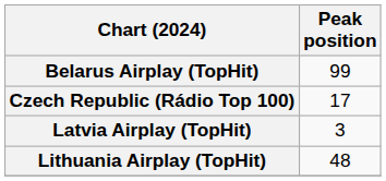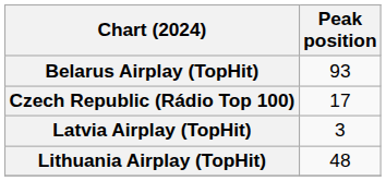Belarus Airplay (TopHit) | Peak position: 99 -> 93
